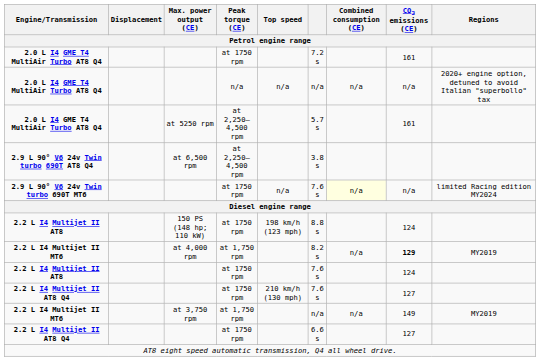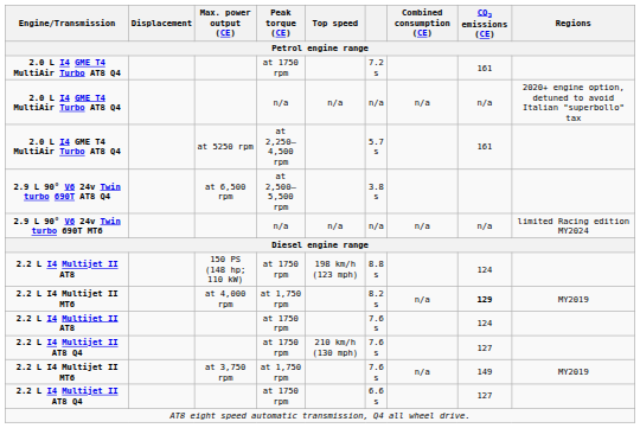2.9 L 90° V6 24v Twin turbo 690T AT8 Q4 | Peak torque (CE): at 2,250–4,500 rpm -> at 2,500–5,500 rpm
2.9 L 90° V6 24v Twin turbo 690T MT6 | Peak torque (CE): at 1750 rpm -> n/a
2.9 L 90° V6 24v Twin turbo 690T MT6 | column 6: 7.6 s -> n/a
2.9 L 90° V6 24v Twin turbo 690T MT6 | Combined consumption (CE): lightyellow background -> no background
2.2 L I4 Multijet II MT6 / at 3,750 rpm | column 6: n/a -> 7.6 s
